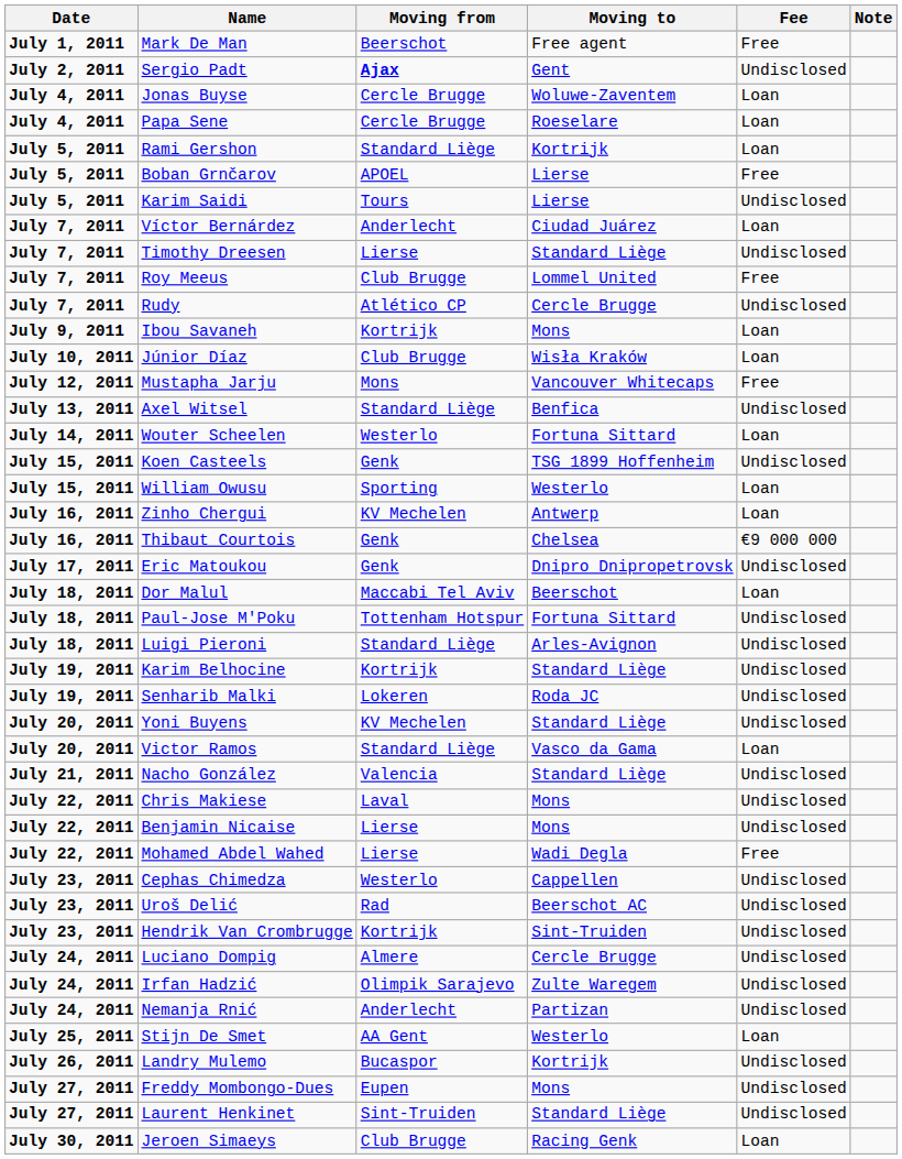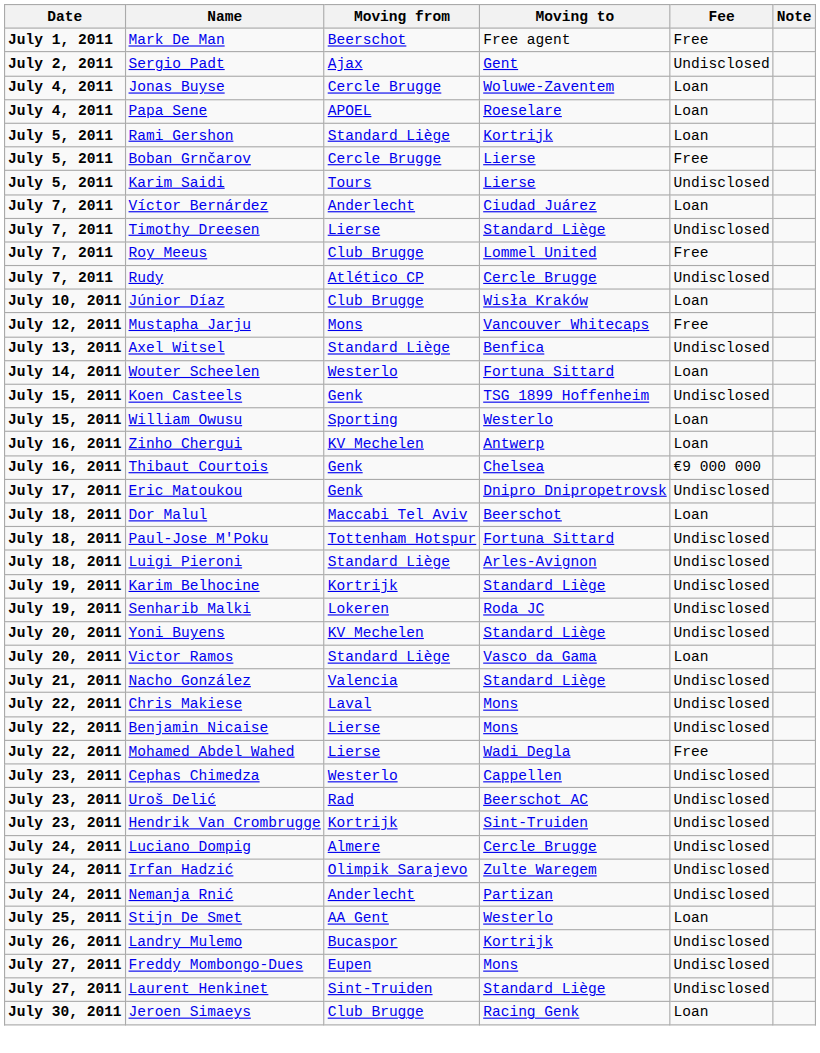Sergio Padt | Moving from: bold -> normal
Papa Sene | Moving from: Cercle Brugge -> APOEL
Boban Grnčarov | Moving from: APOEL -> Cercle Brugge
- row: July 9, 2011 | Ibou Savaneh | Kortrijk | Mons | Loan
